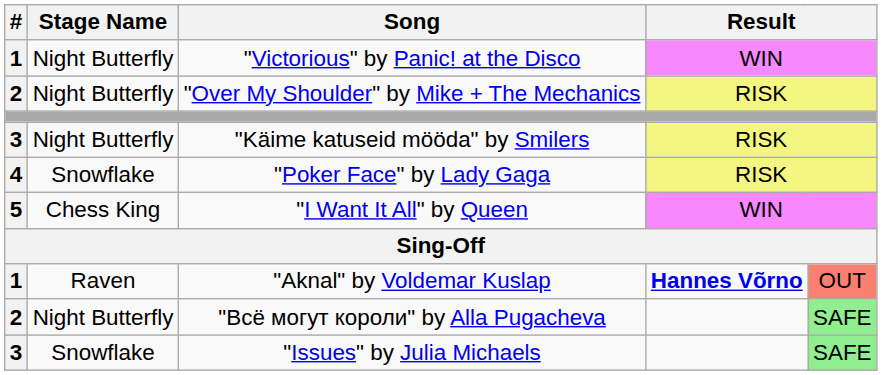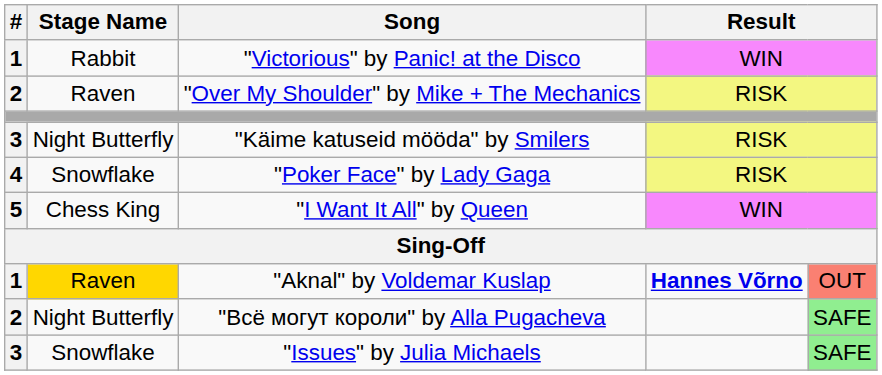"Victorious" by Panic! at the Disco | Stage Name: Night Butterfly -> Rabbit
"Over My Shoulder" by Mike + The Mechanics | Stage Name: Night Butterfly -> Raven
"Aknal" by Voldemar Kuslap | Stage Name: no background -> gold background
